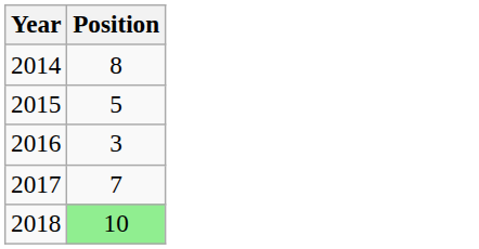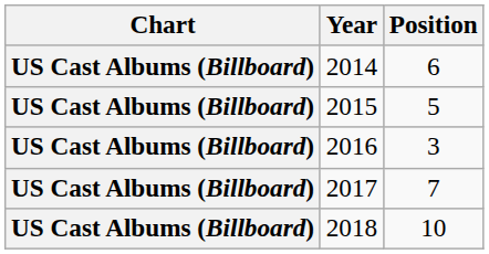+ column: Chart | US Cast Albums (Billboard) | US Cast Albums (Billboard) | US Cast Albums (Billboard) | US Cast Albums (Billboard) | US Cast Albums (Billboard)
2014 | Position: 8 -> 6
2018 | Position: lightgreen background -> no background
